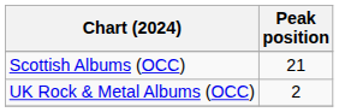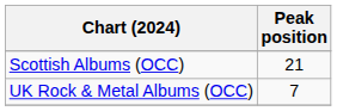UK Rock & Metal Albums (OCC) | Peak position: 2 -> 7
